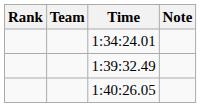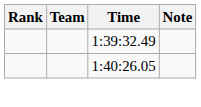- row: 1:34:24.01
